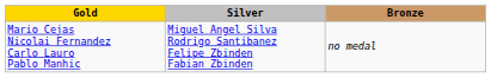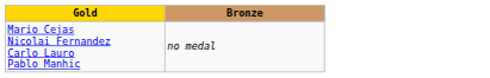- column: Silver | Miguel Angel Silva Rodrigo Santibanez Felipe Zbinden Fabian Zbinden
